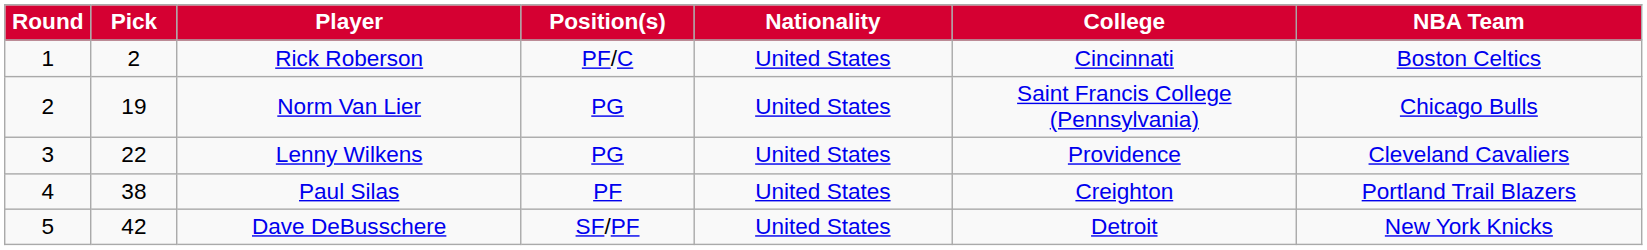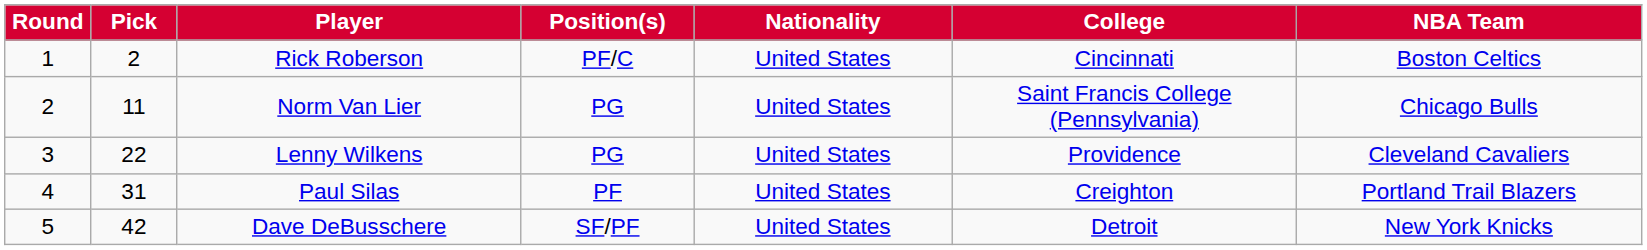Norm Van Lier | Pick: 19 -> 11
Paul Silas | Pick: 38 -> 31
